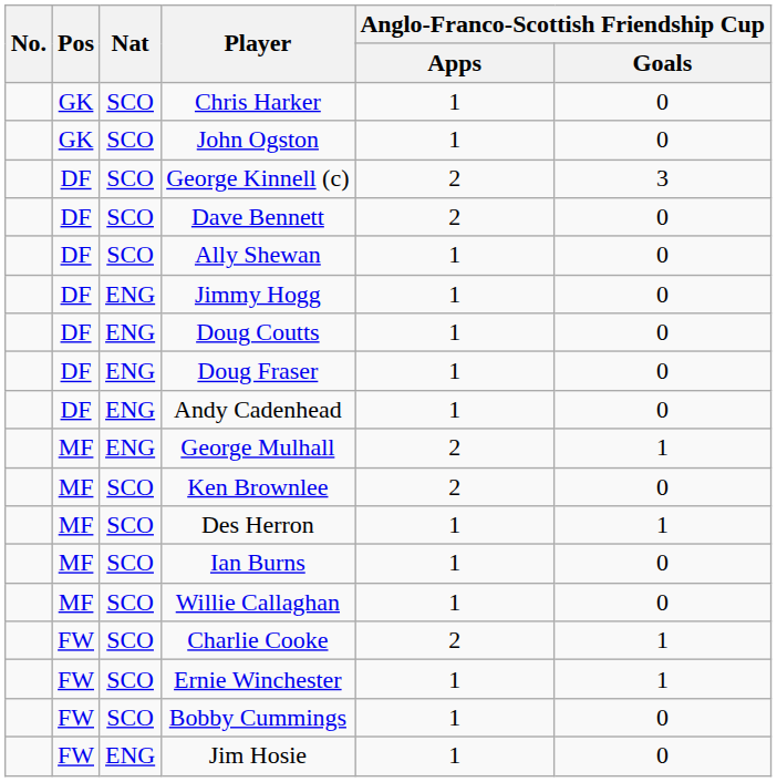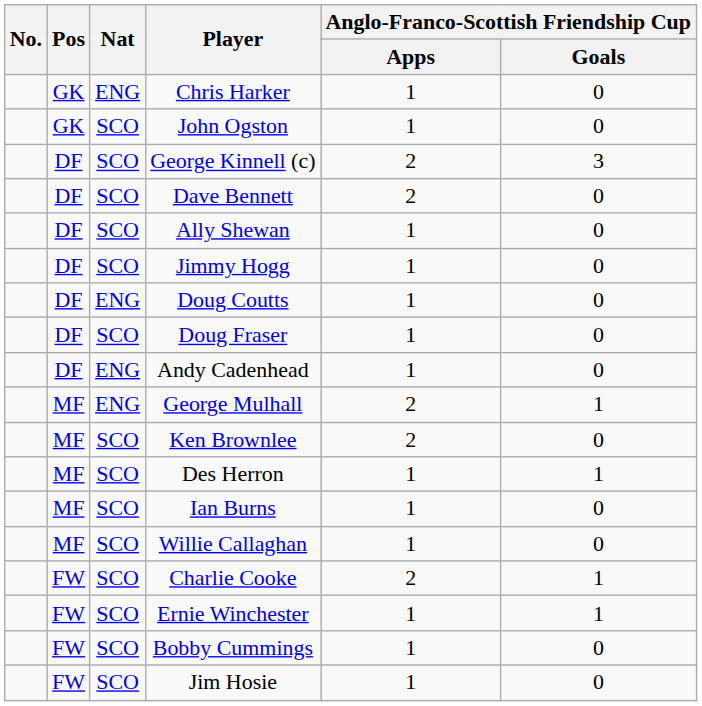Chris Harker | Nat: SCO -> ENG
Jimmy Hogg | Nat: ENG -> SCO
Doug Fraser | Nat: ENG -> SCO
Jim Hosie | Nat: ENG -> SCO
